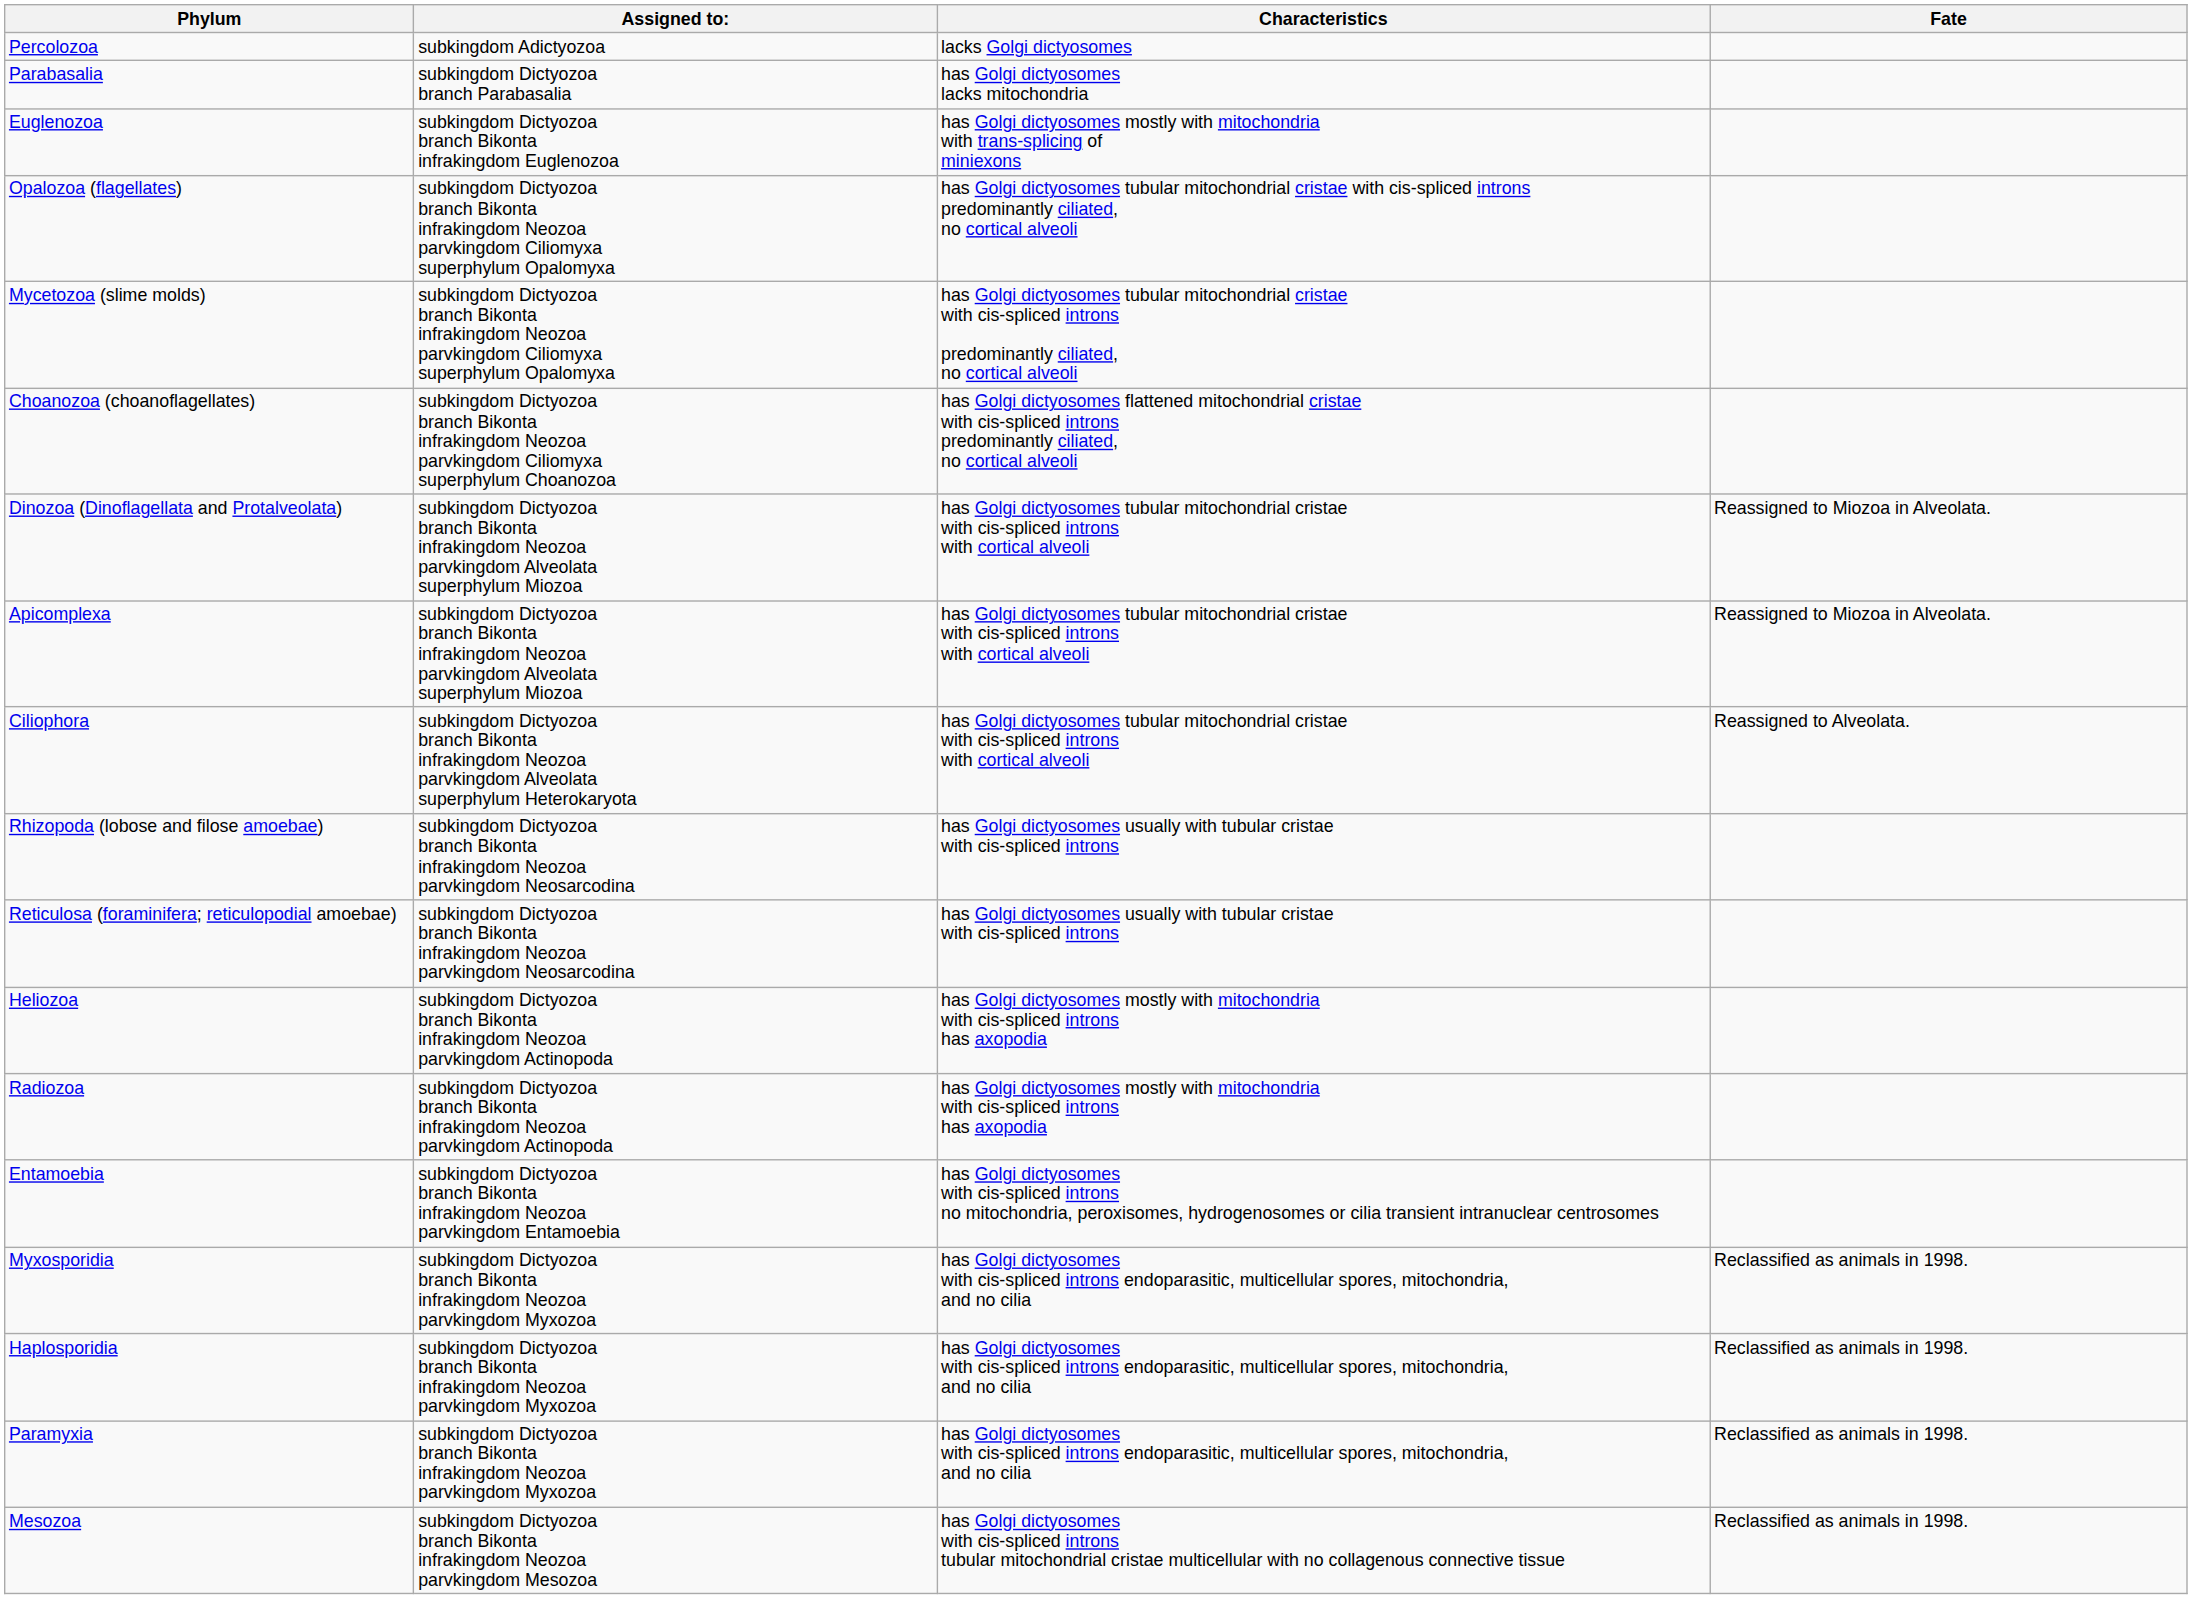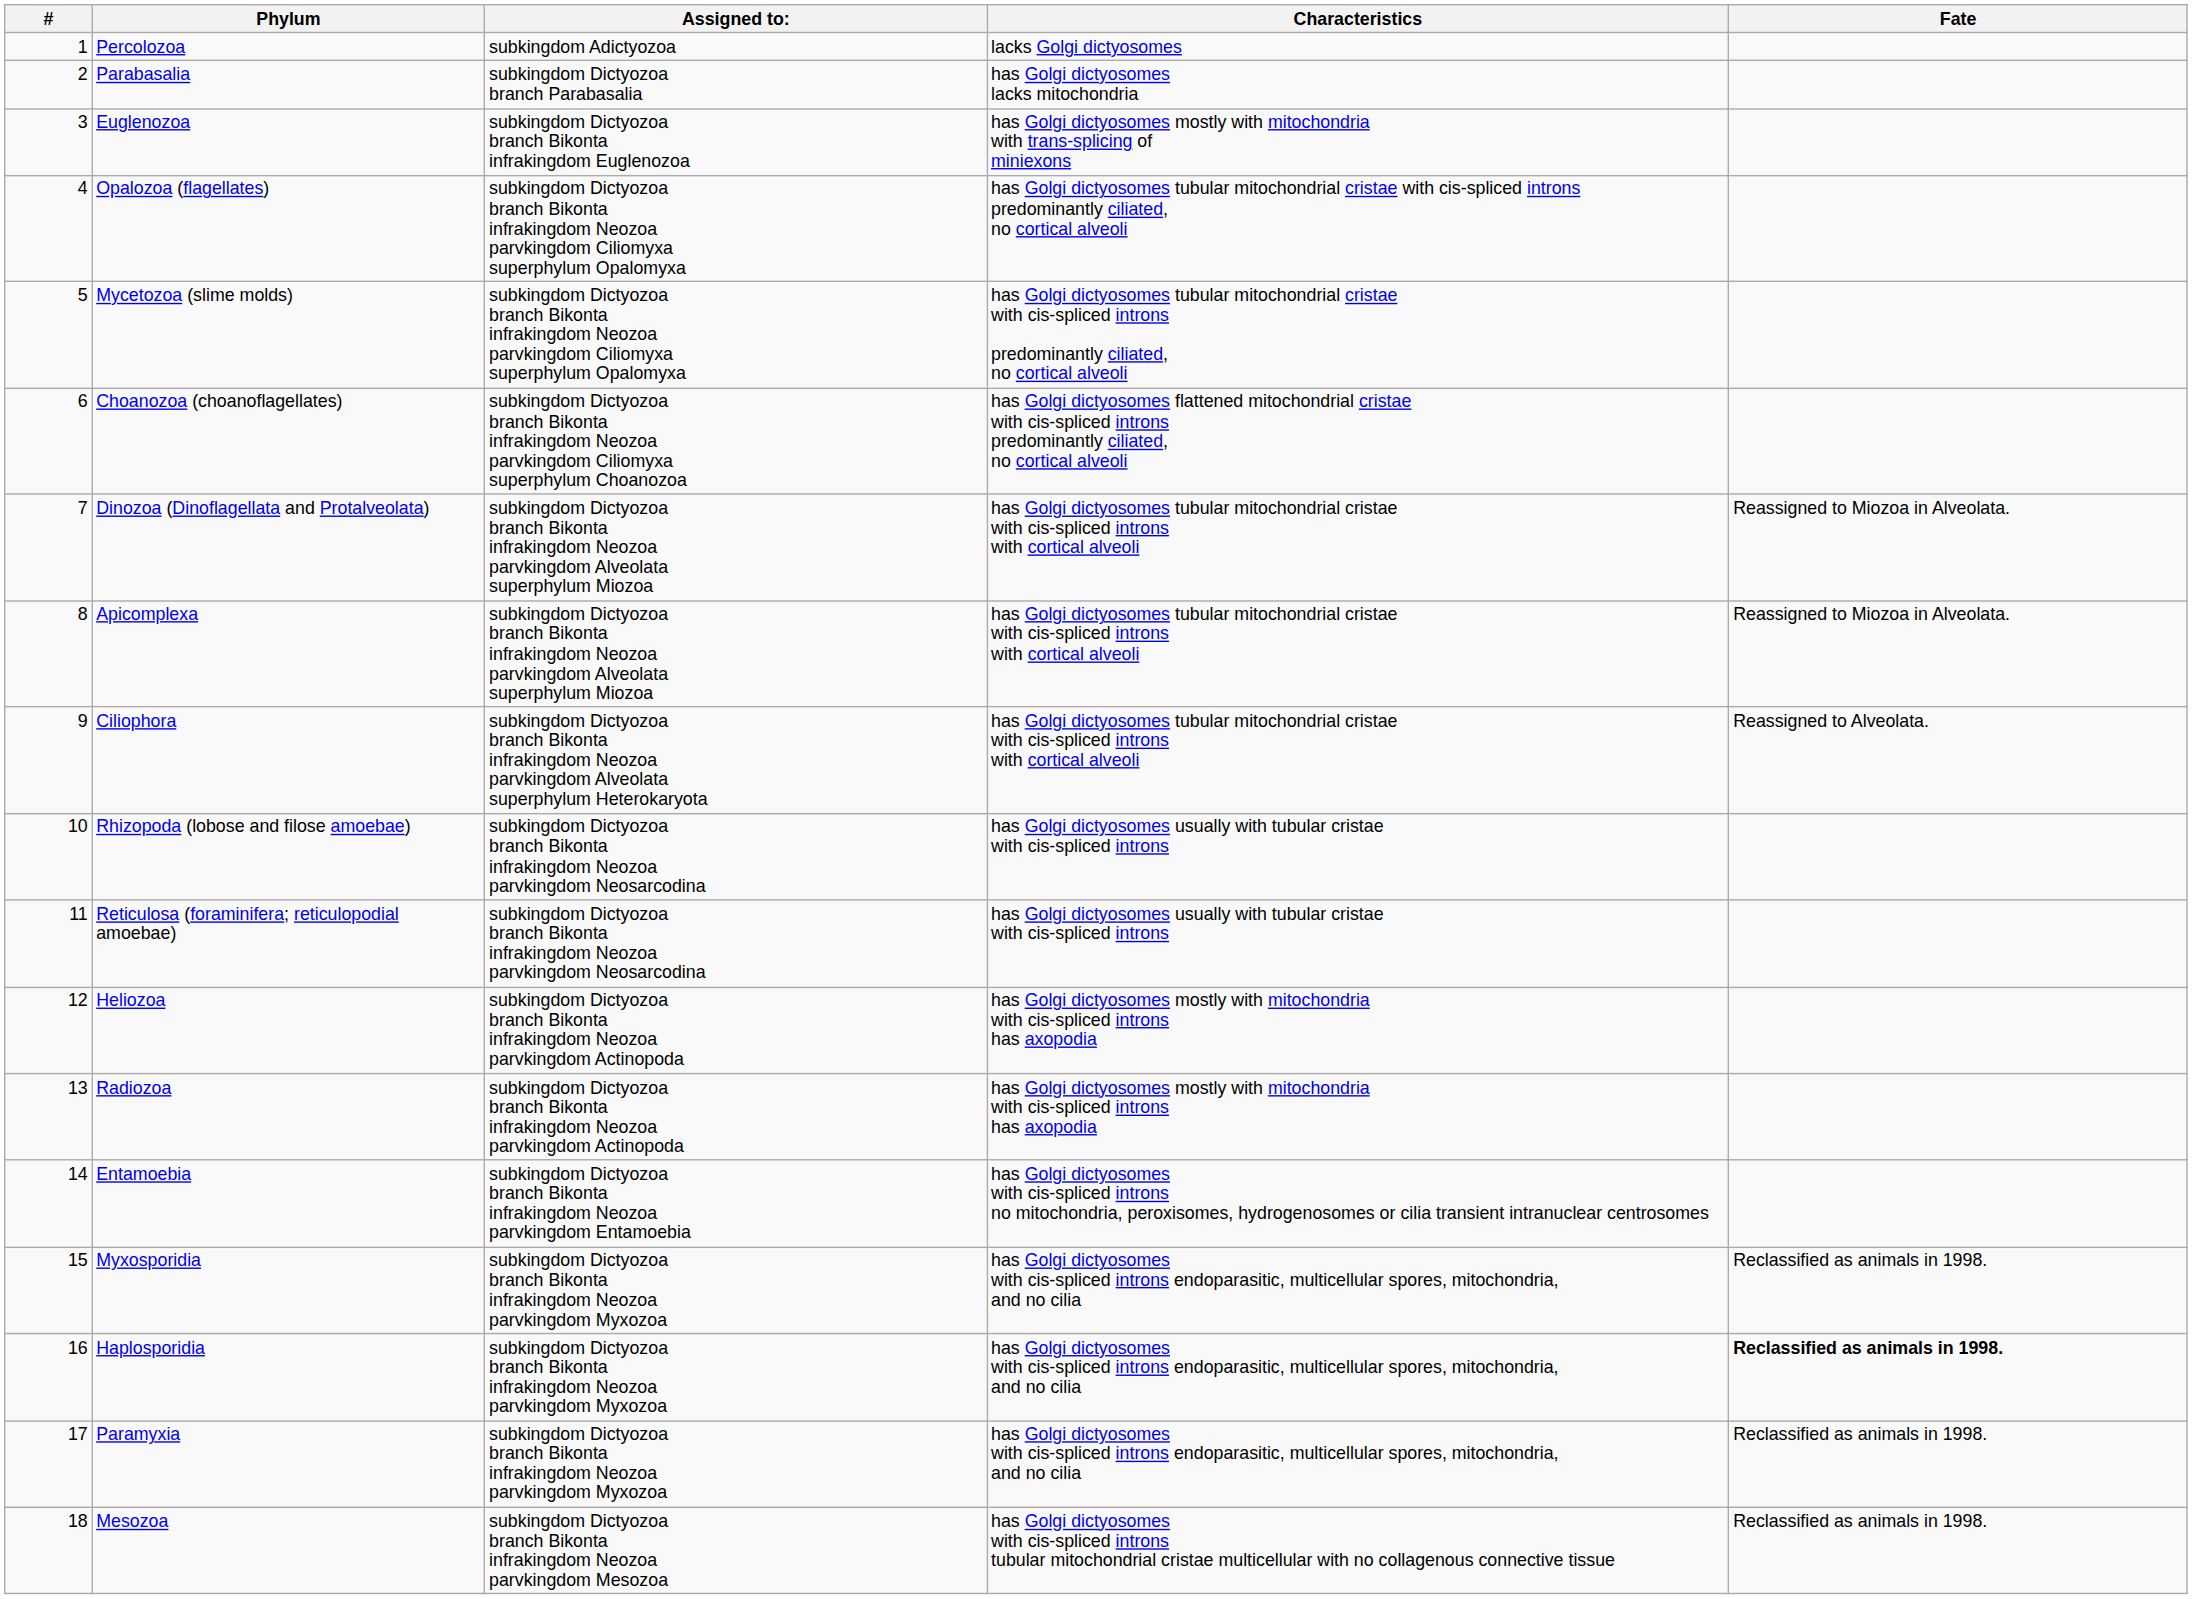+ column: # | 1 | 2 | 3 | 4 | 5 | 6 | 7 | 8 | 9 | 10 | 11 | 12 | 13 | 14 | 15 | 16 | 17 | 18
Haplosporidia | Fate: normal -> bold
